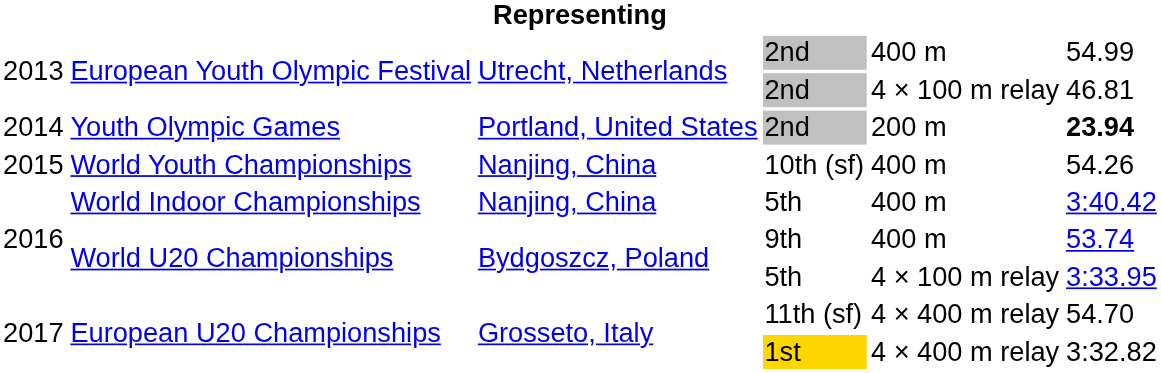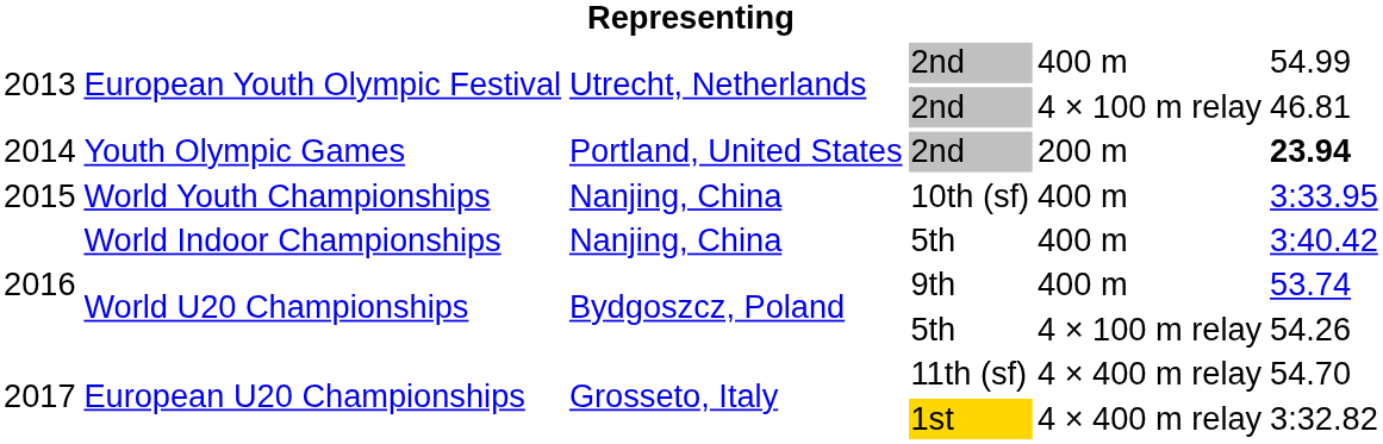World Youth Championships | column 6: 54.26 -> 3:33.95
World U20 Championships / 5th | column 6: 3:33.95 -> 54.26
